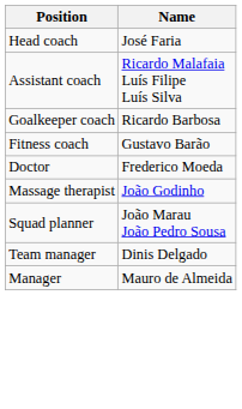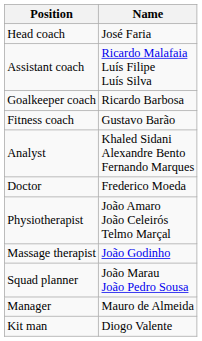+ row: Analyst | Khaled Sidani Alexandre Bento Fernando Marques
+ row: Physiotherapist | João Amaro João Celeirós Telmo Marçal
- row: Team manager | Dinis Delgado
+ row: Kit man | Diogo Valente
